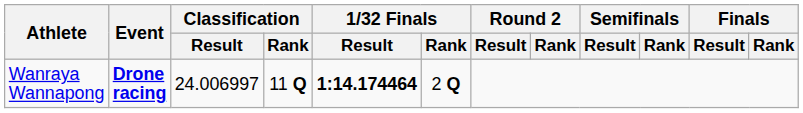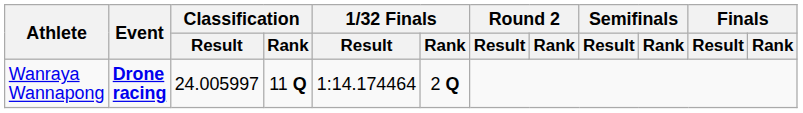Wanraya Wannapong | Classification / Result: 24.006997 -> 24.005997
Wanraya Wannapong | 1/32 Finals / Result: bold -> normal
